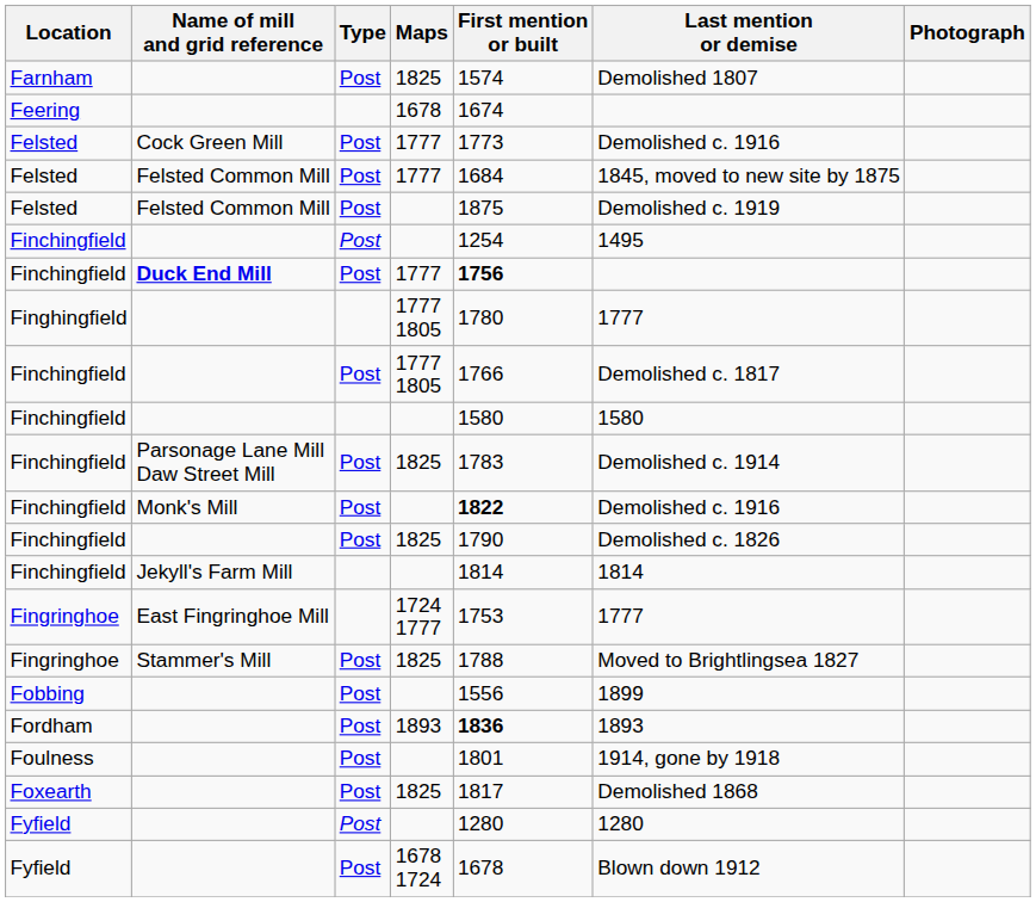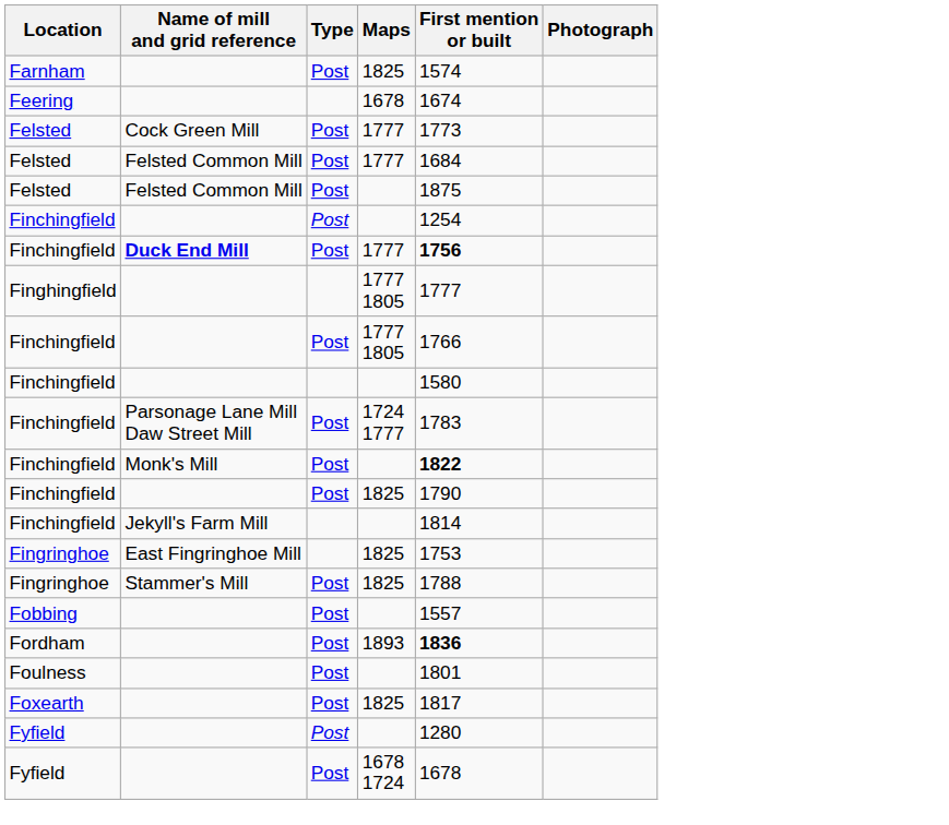- column: Last mention or demise | Demolished 1807 | Demolished c. 1916 | 1845, moved to new site by 1875 | Demolished c. 1919 | 1495 | 1777 | Demolished c. 1817 | 1580 | Demolished c. 1914 | Demolished c. 1916 | Demolished c. 1826 | 1814 | 1777 | Moved to Brightlingsea 1827 | 1899 | 1893 | 1914, gone by 1918 | Demolished 1868 | 1280 | Blown down 1912
Finghingfield | First mention or built: 1780 -> 1777
Finchingfield / Parsonage Lane Mill Daw Street Mill | Maps: 1825 -> 1724 1777
Fingringhoe / East Fingringhoe Mill | Maps: 1724 1777 -> 1825
Fobbing | First mention or built: 1556 -> 1557
